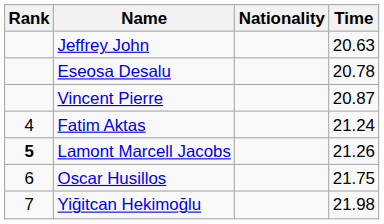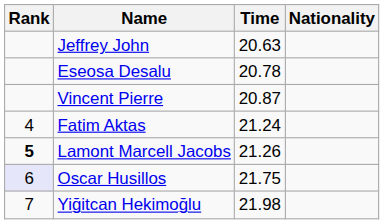columns swapped: Nationality <-> Time
Oscar Husillos | Rank: no background -> lavender background
